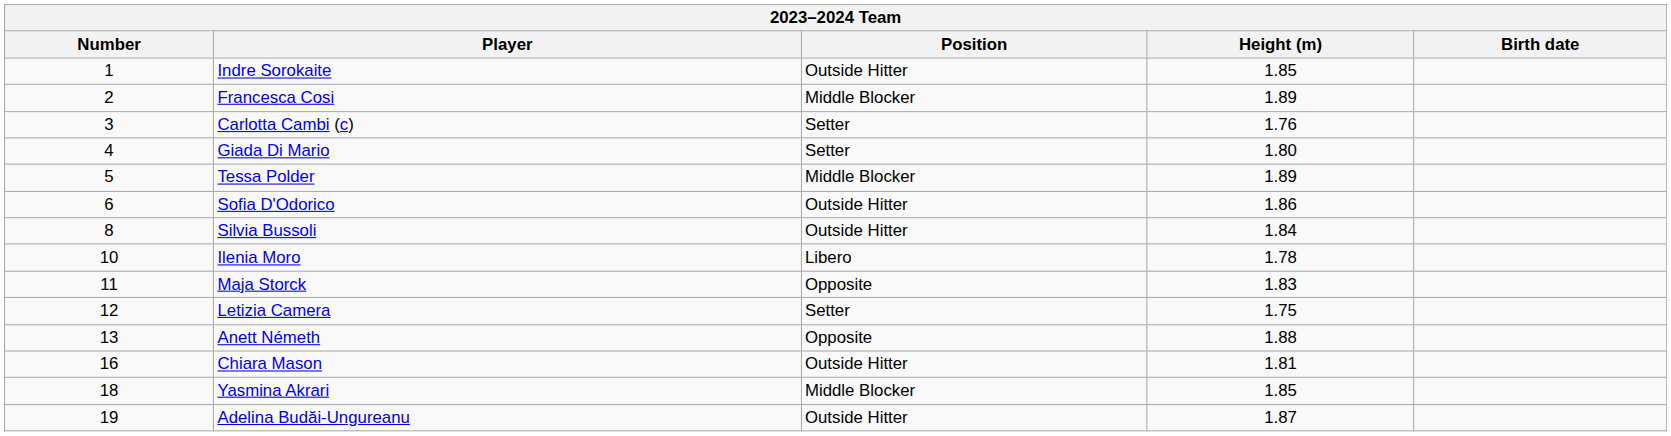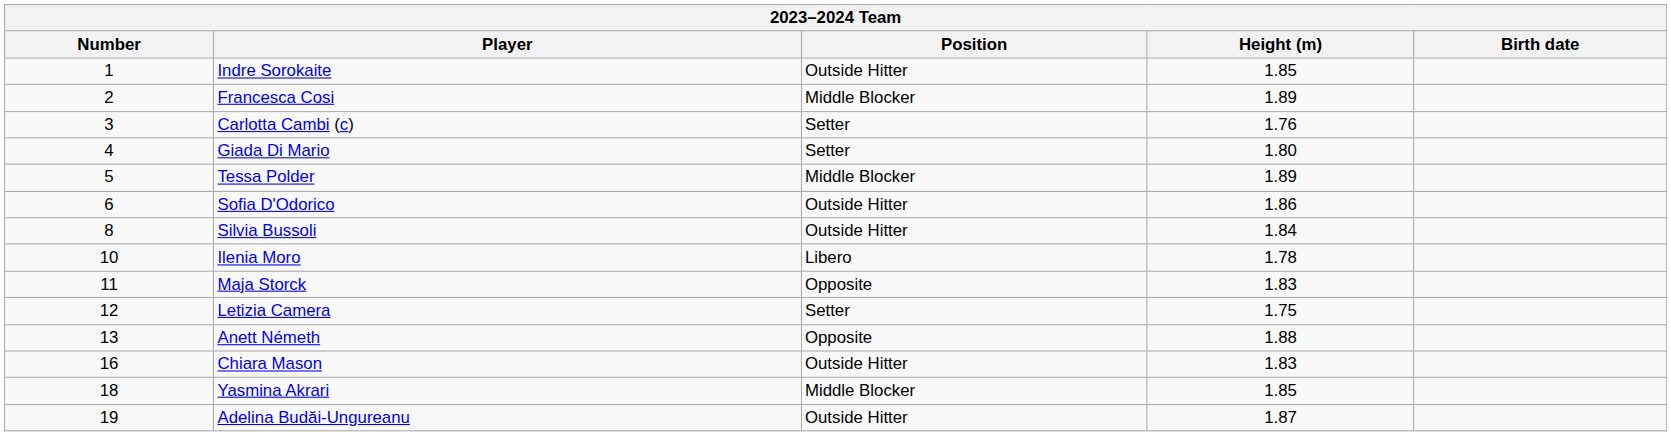Chiara Mason | Height (m): 1.81 -> 1.83
